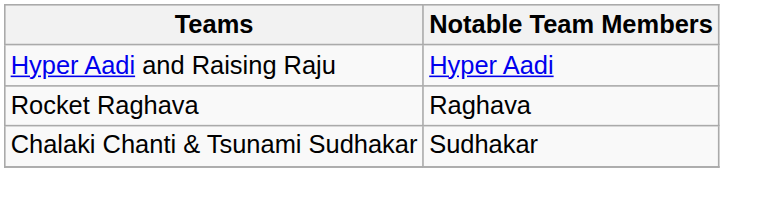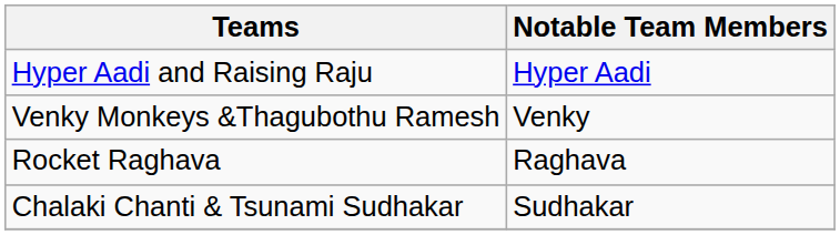+ row: Venky Monkeys &Thagubothu Ramesh | Venky
